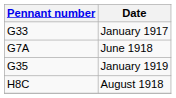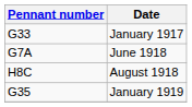rows swapped: G35 <-> H8C
